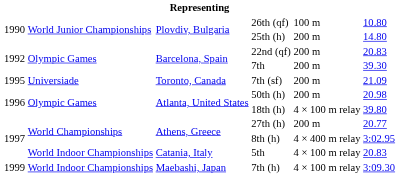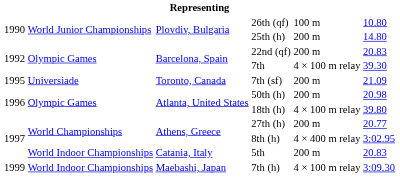7th | column 5: 200 m -> 4 × 100 m relay
5th | column 5: 4 × 100 m relay -> 200 m
